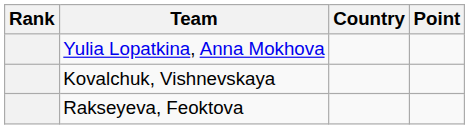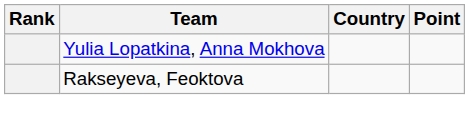- row: Kovalchuk, Vishnevskaya
